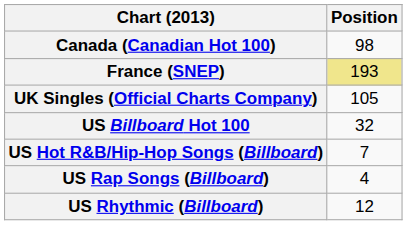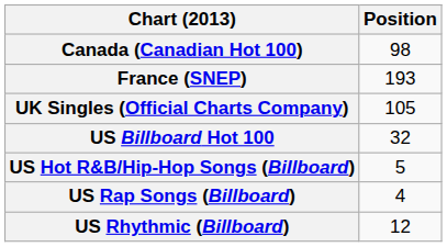France (SNEP) | Position: khaki background -> no background
US Hot R&B/Hip-Hop Songs (Billboard) | Position: 7 -> 5
